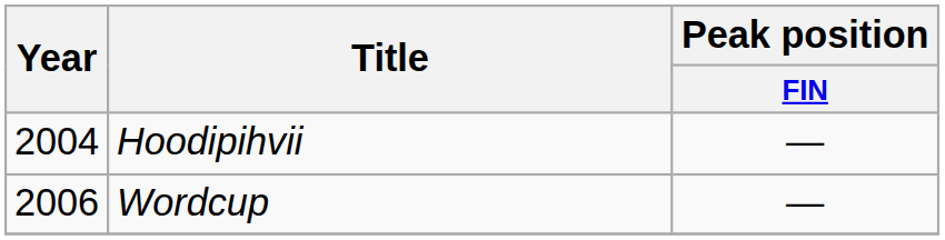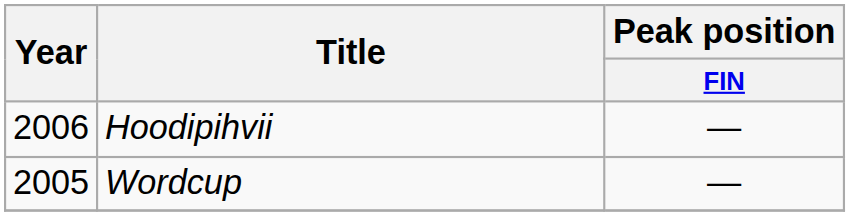Hoodipihvii | Year: 2004 -> 2006
Wordcup | Year: 2006 -> 2005
